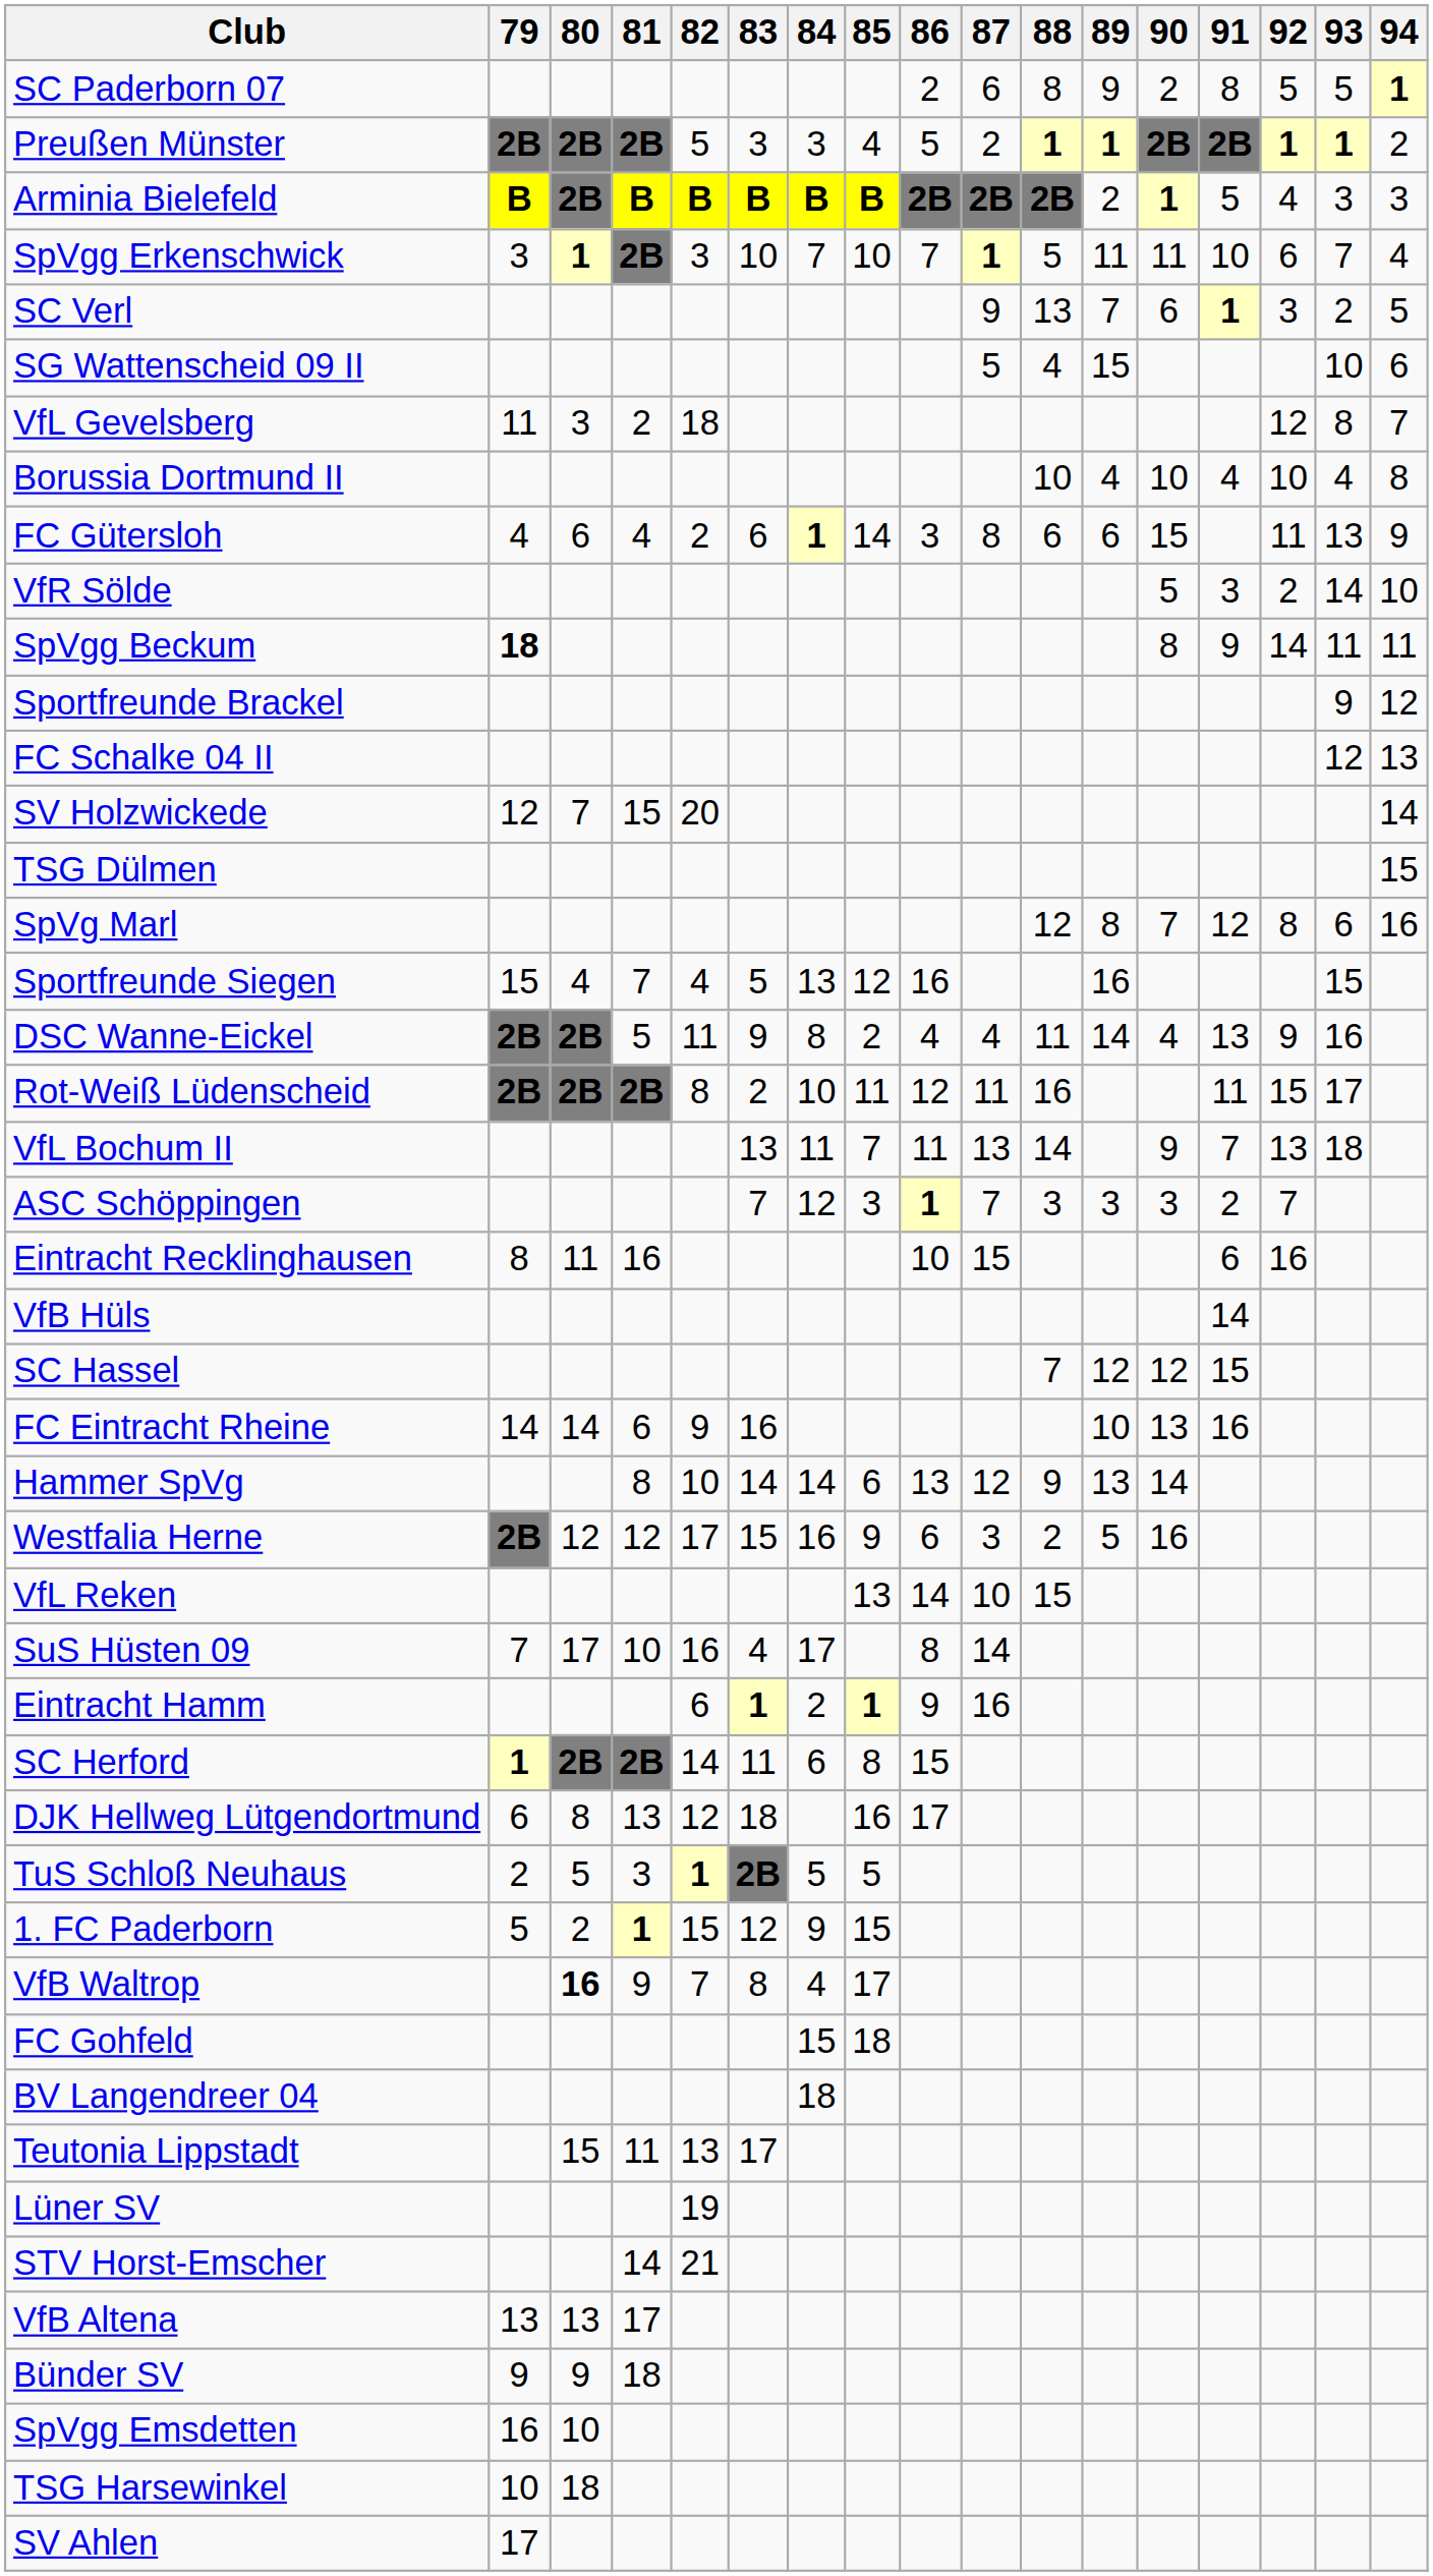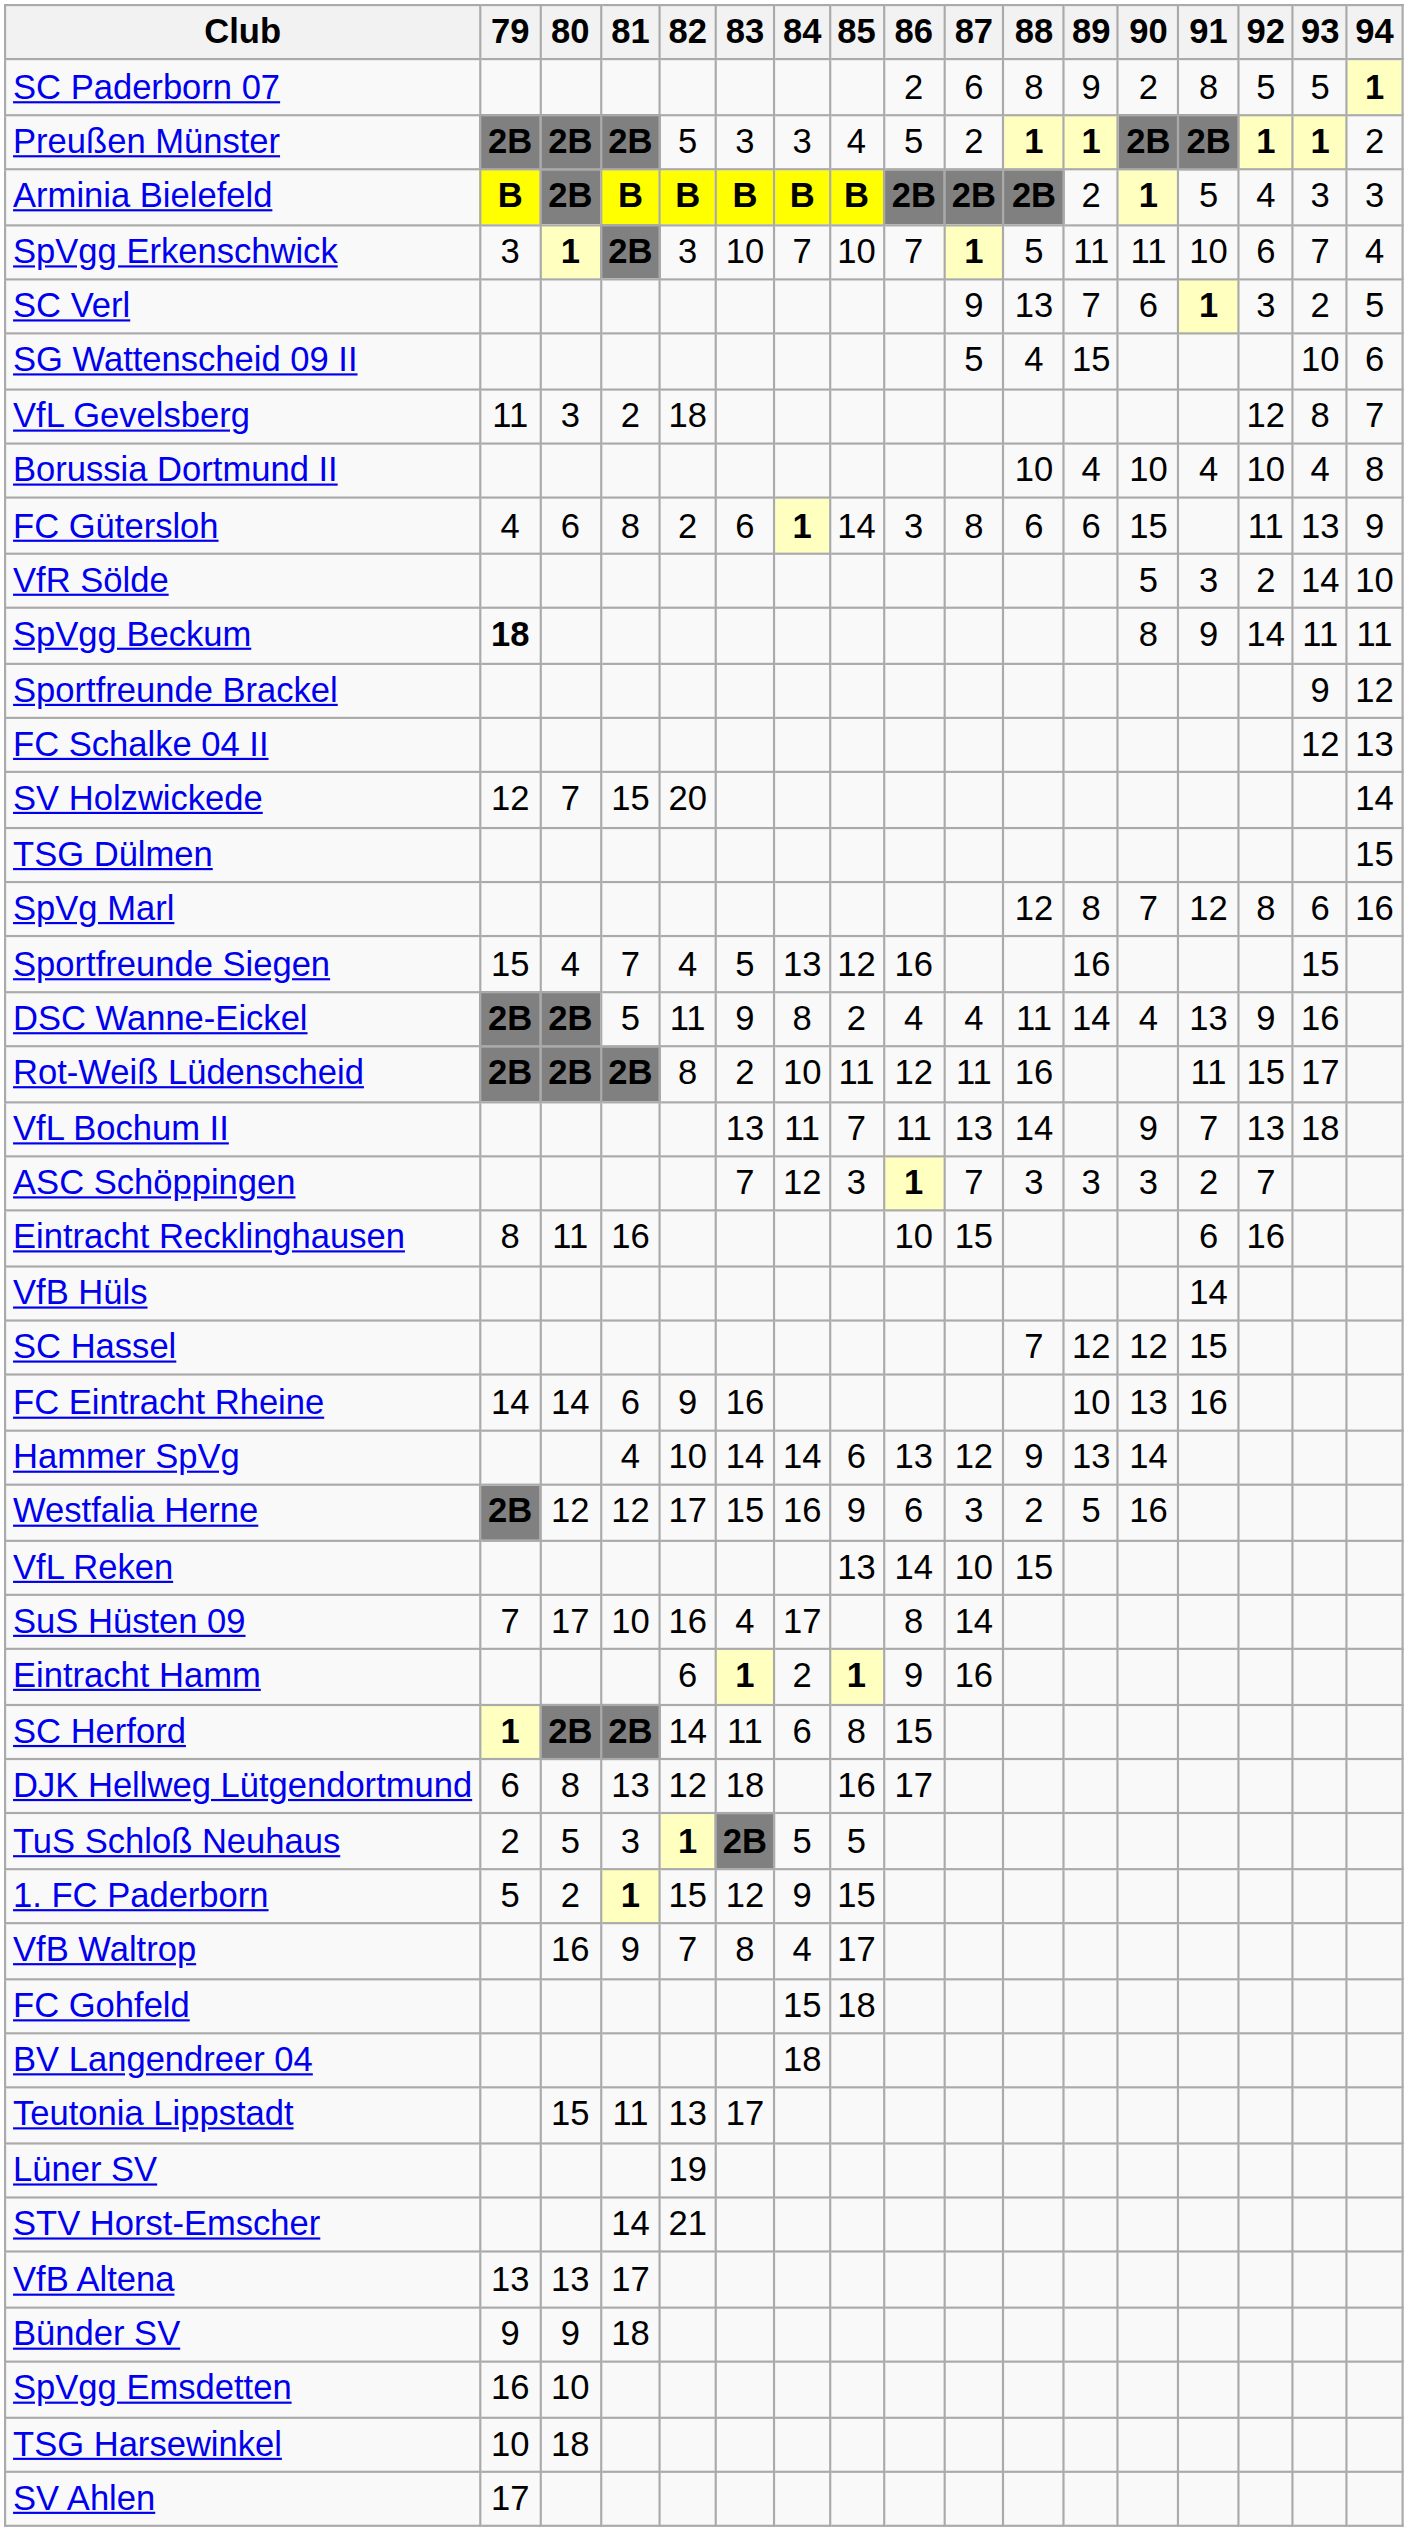FC Gütersloh | 81: 4 -> 8
Hammer SpVg | 81: 8 -> 4
VfB Waltrop | 80: bold -> normal
